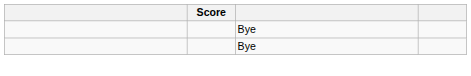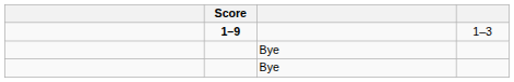+ row: 1–9 | 1–3
